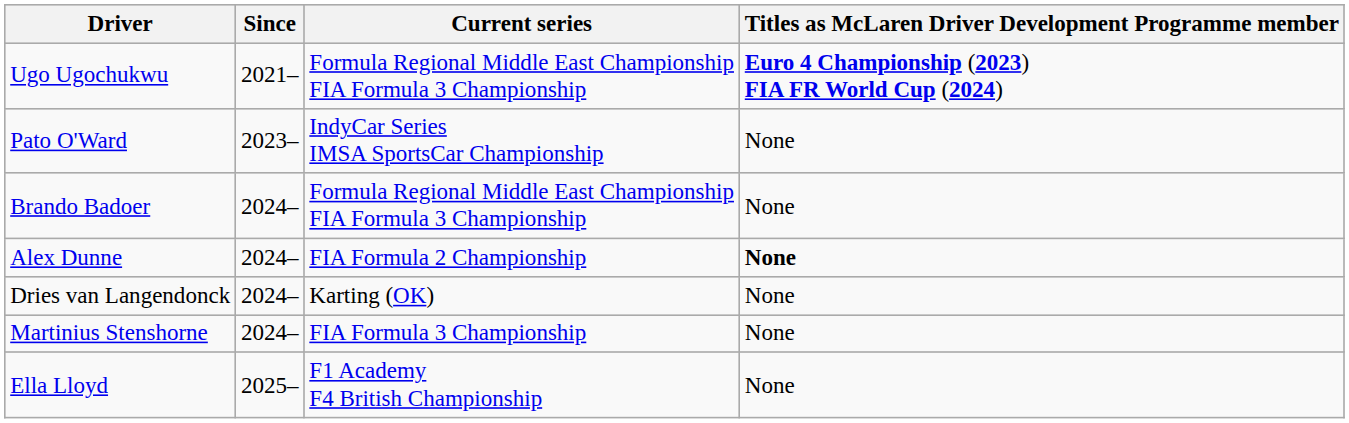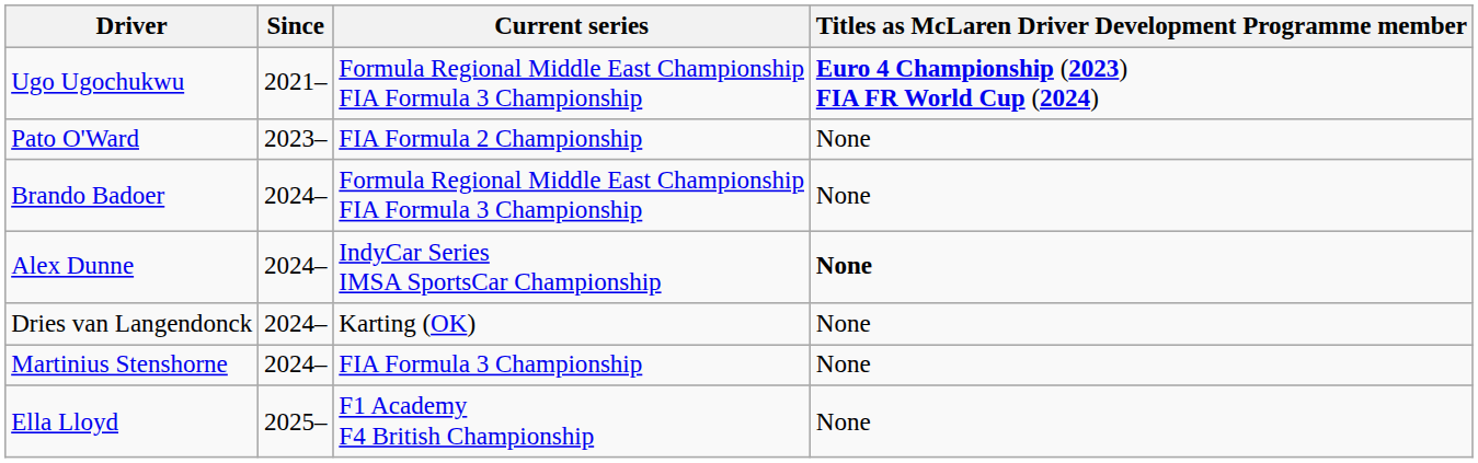Pato O'Ward | Current series: IndyCar Series IMSA SportsCar Championship -> FIA Formula 2 Championship
Alex Dunne | Current series: FIA Formula 2 Championship -> IndyCar Series IMSA SportsCar Championship
